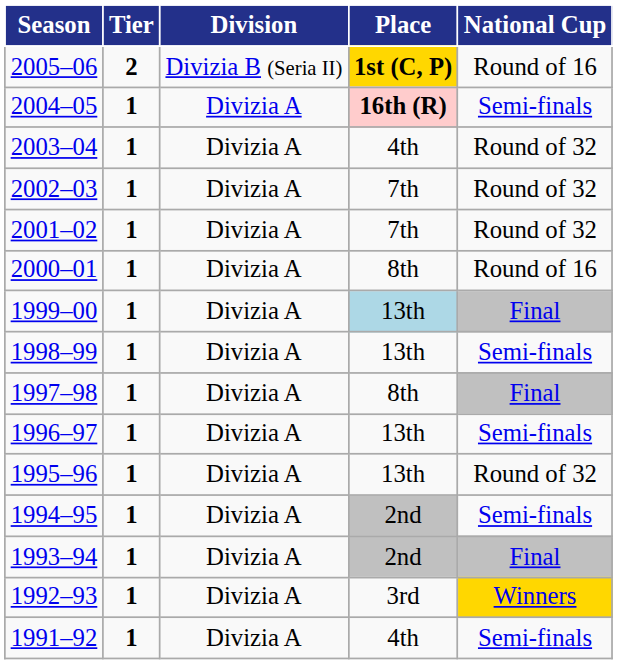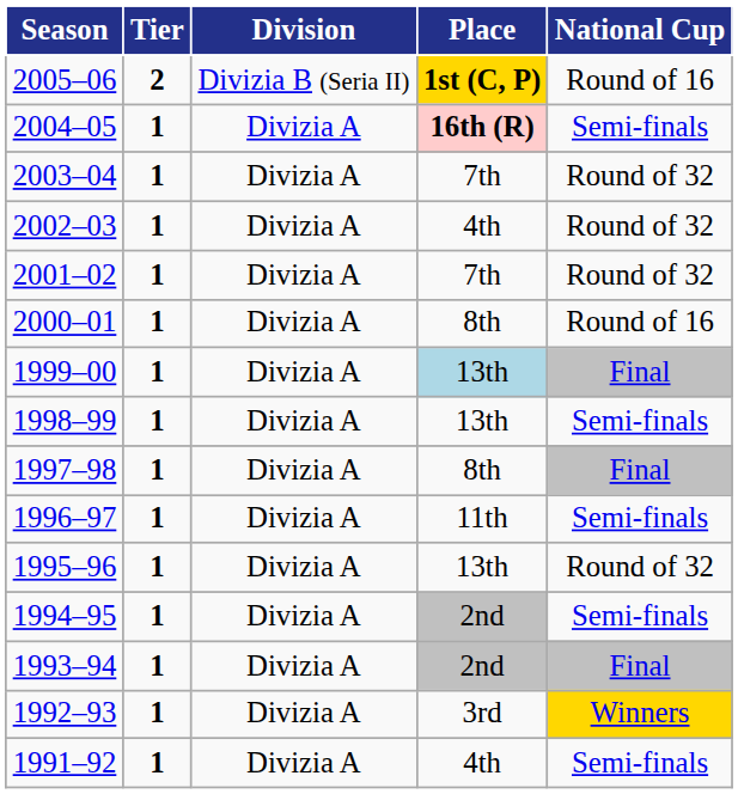2003–04 | Place: 4th -> 7th
2002–03 | Place: 7th -> 4th
1996–97 | Place: 13th -> 11th
